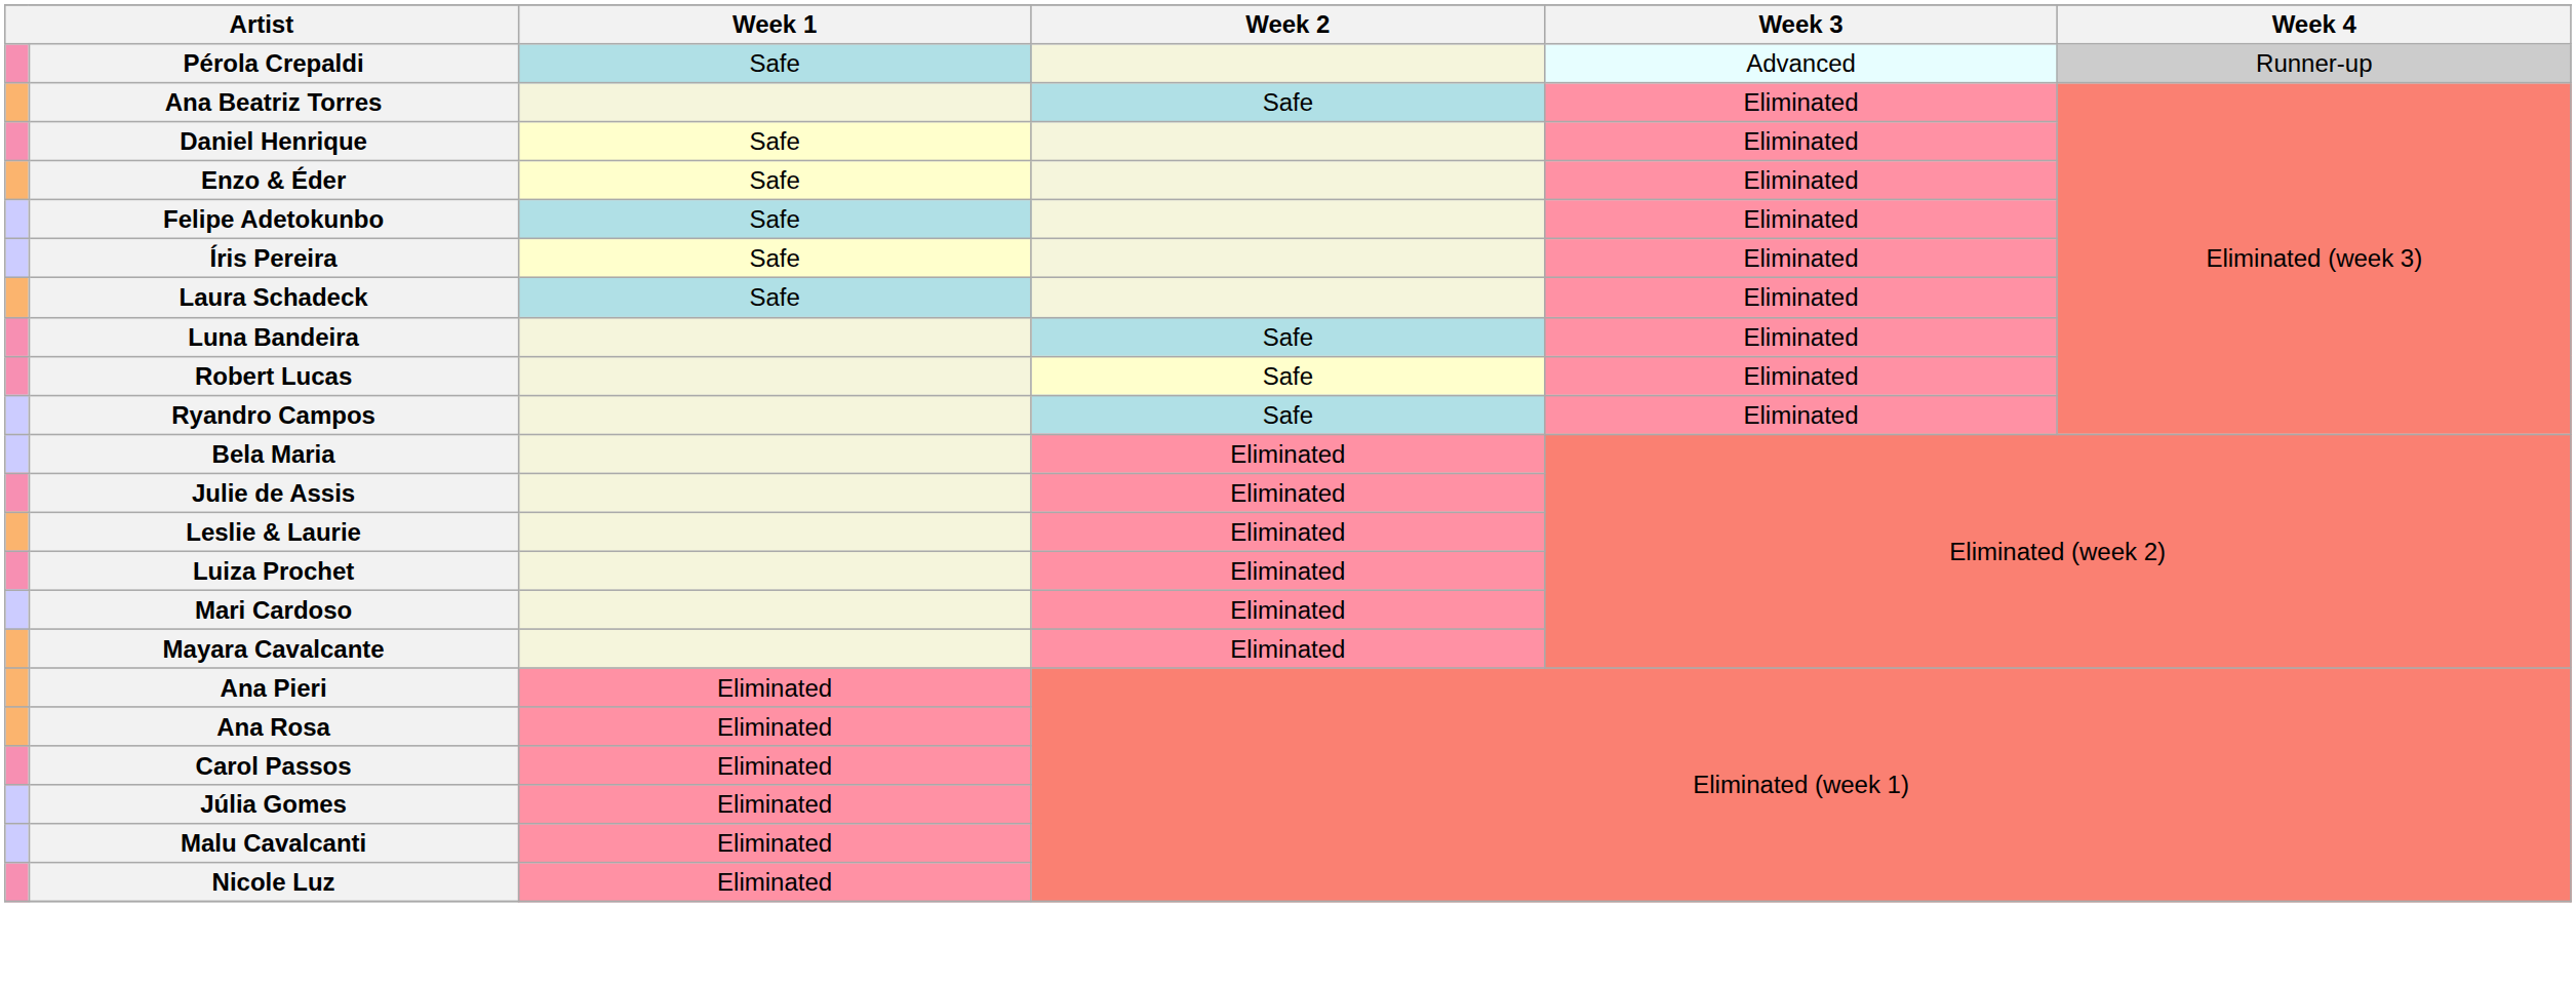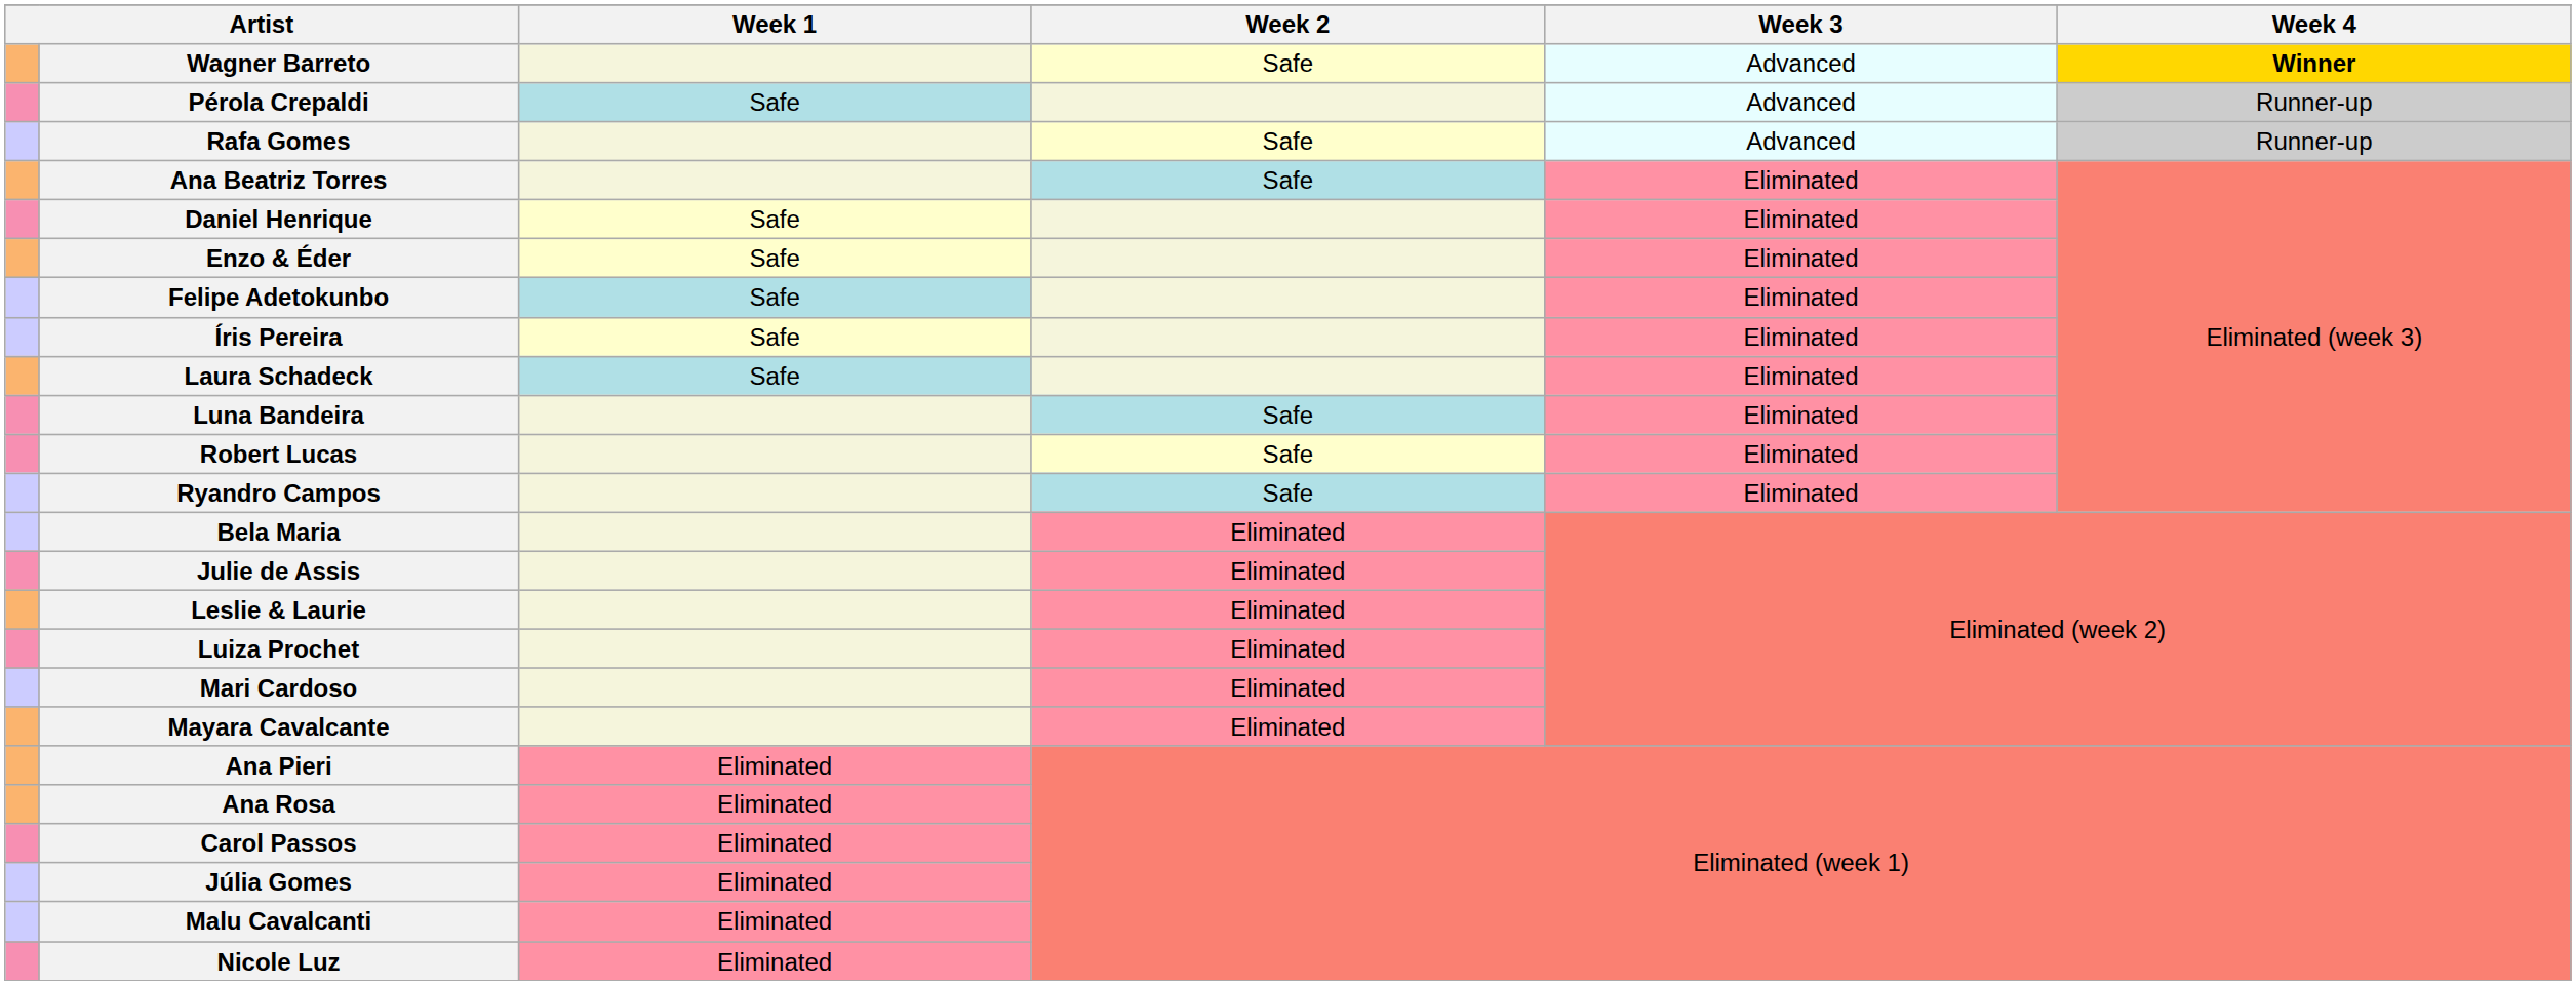+ row: Wagner Barreto | Safe | Advanced | Winner
+ row: Rafa Gomes | Safe | Advanced | Runner-up
